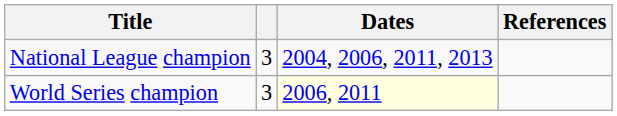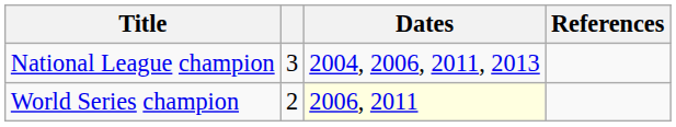World Series champion | column 2: 3 -> 2
